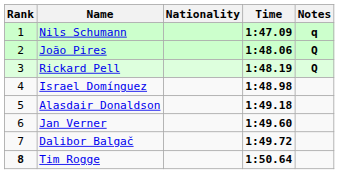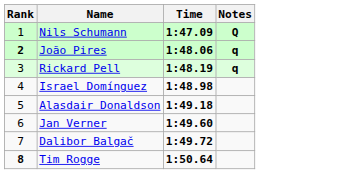- column: Nationality
Nils Schumann | Notes: q -> Q
João Pires | Rank: normal -> bold
João Pires | Notes: Q -> q
Rickard Pell | Notes: Q -> q
